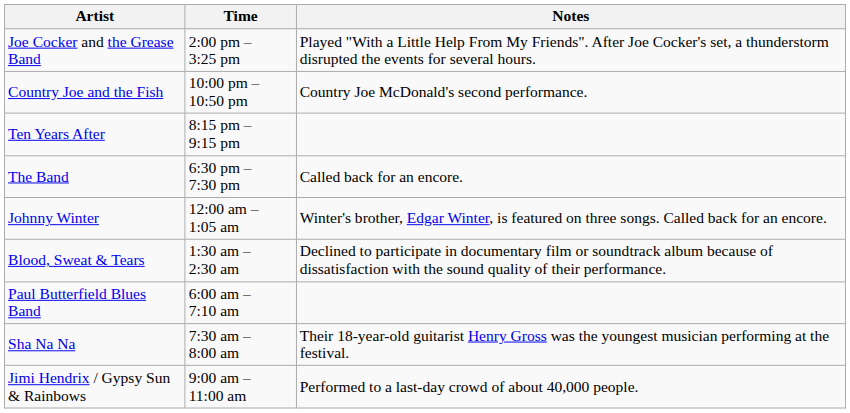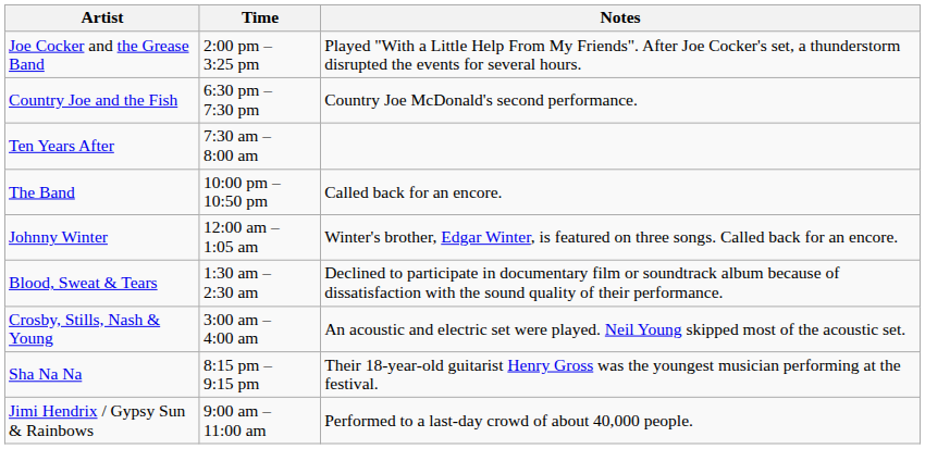Country Joe and the Fish | Time: 10:00 pm – 10:50 pm -> 6:30 pm – 7:30 pm
Ten Years After | Time: 8:15 pm – 9:15 pm -> 7:30 am – 8:00 am
The Band | Time: 6:30 pm – 7:30 pm -> 10:00 pm – 10:50 pm
+ row: Crosby, Stills, Nash & Young | 3:00 am – 4:00 am | An acoustic and electric set were played. Neil Young skipped most of the acoustic set.
- row: Paul Butterfield Blues Band | 6:00 am – 7:10 am
Sha Na Na | Time: 7:30 am – 8:00 am -> 8:15 pm – 9:15 pm
